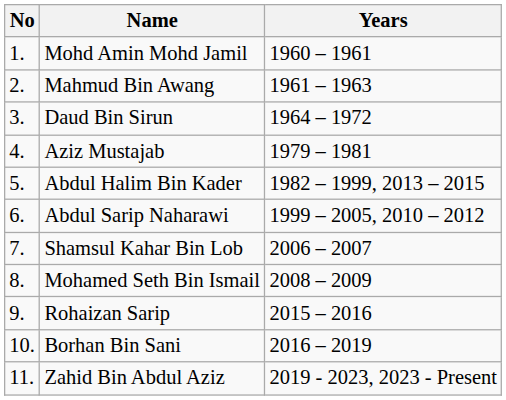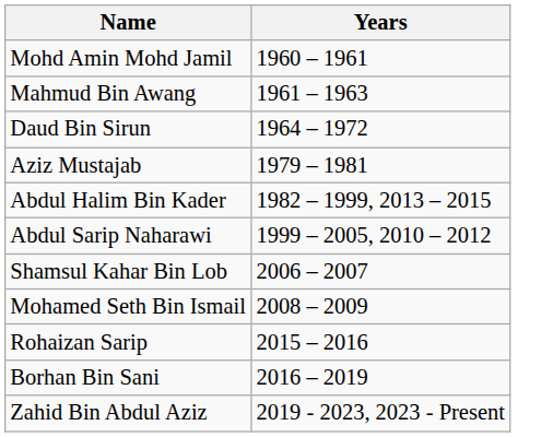- column: No | 1. | 2. | 3. | 4. | 5. | 6. | 7. | 8. | 9. | 10. | 11.
